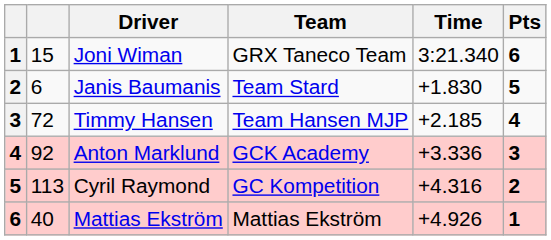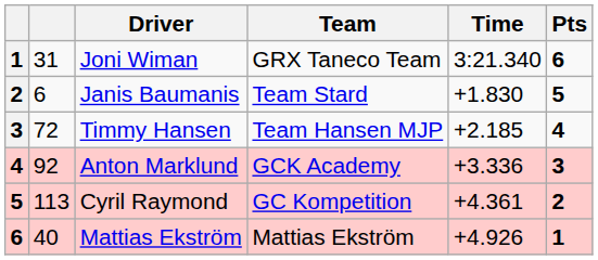Joni Wiman | column 2: 15 -> 31
Cyril Raymond | Time: +4.316 -> +4.361
